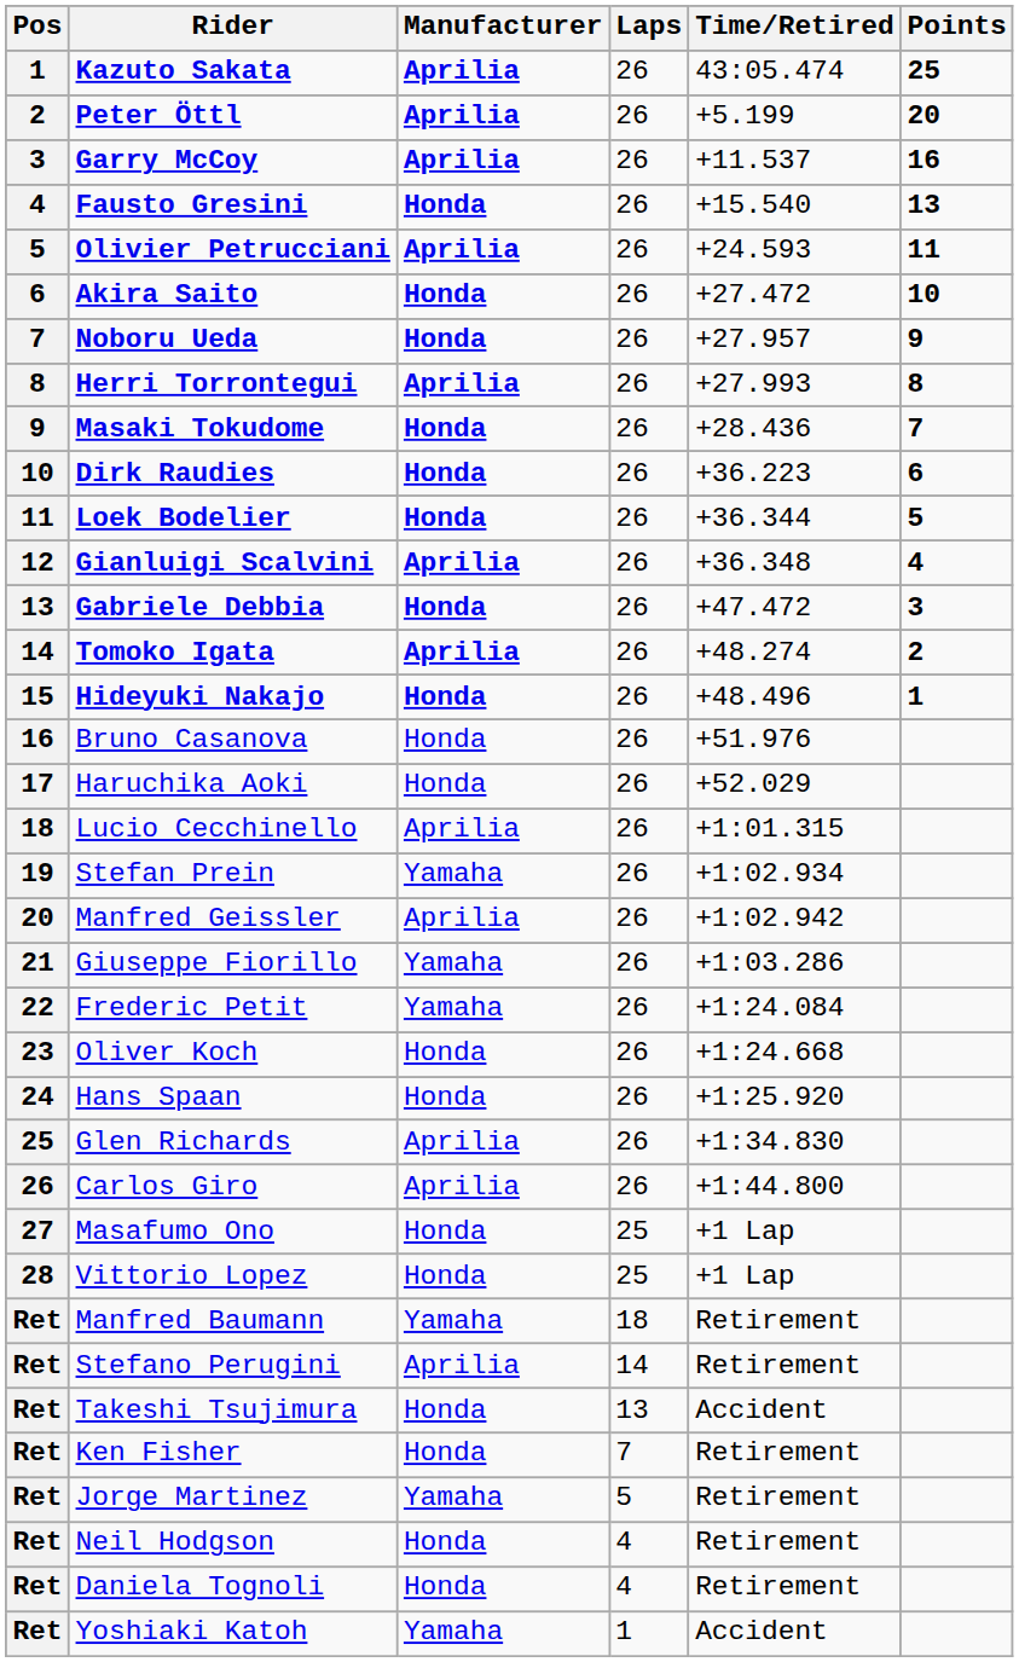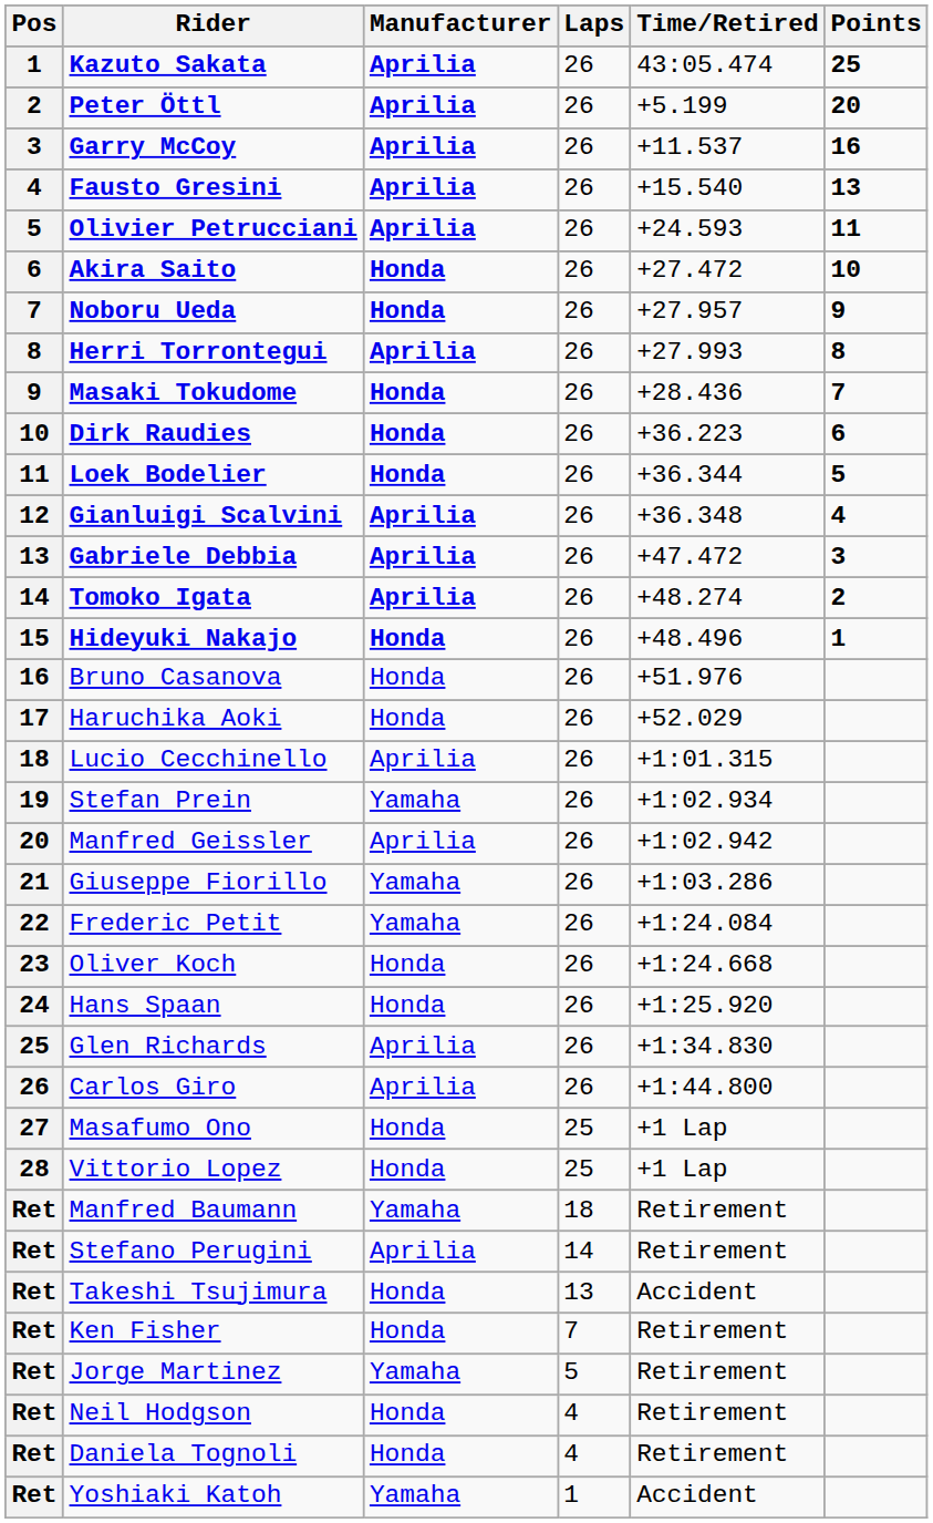Fausto Gresini | Manufacturer: Honda -> Aprilia
Gabriele Debbia | Manufacturer: Honda -> Aprilia
